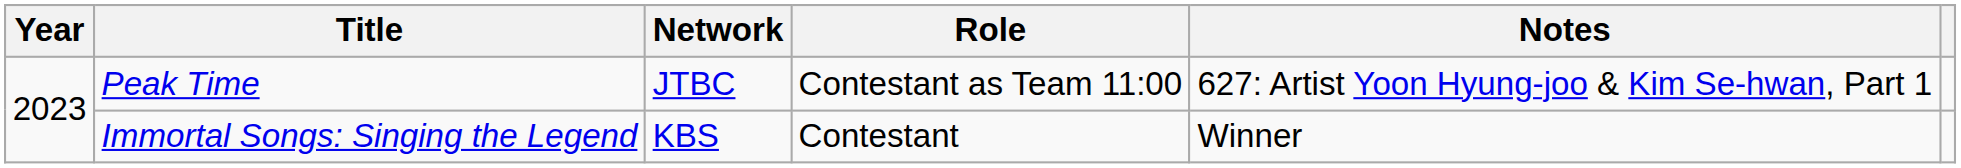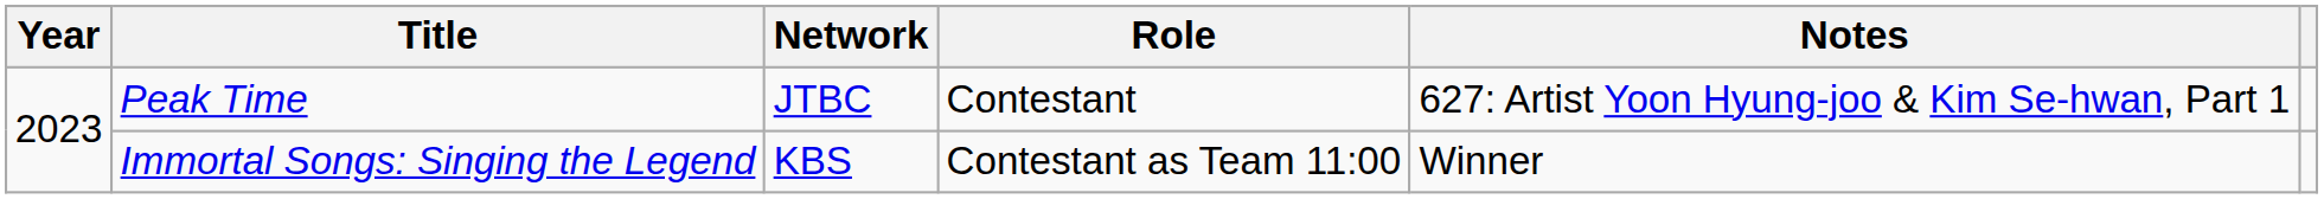Peak Time | Role: Contestant as Team 11:00 -> Contestant
Immortal Songs: Singing the Legend | Role: Contestant -> Contestant as Team 11:00
